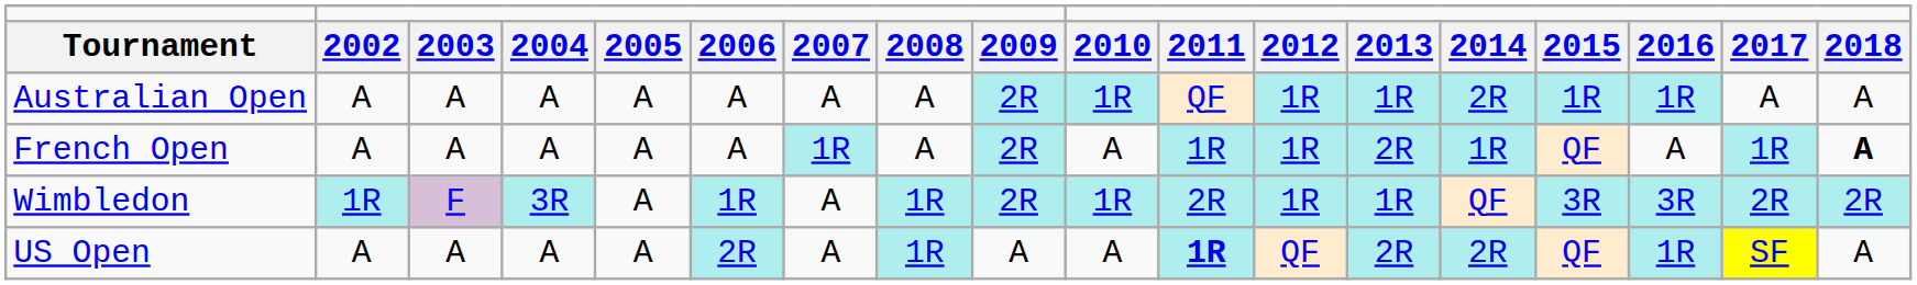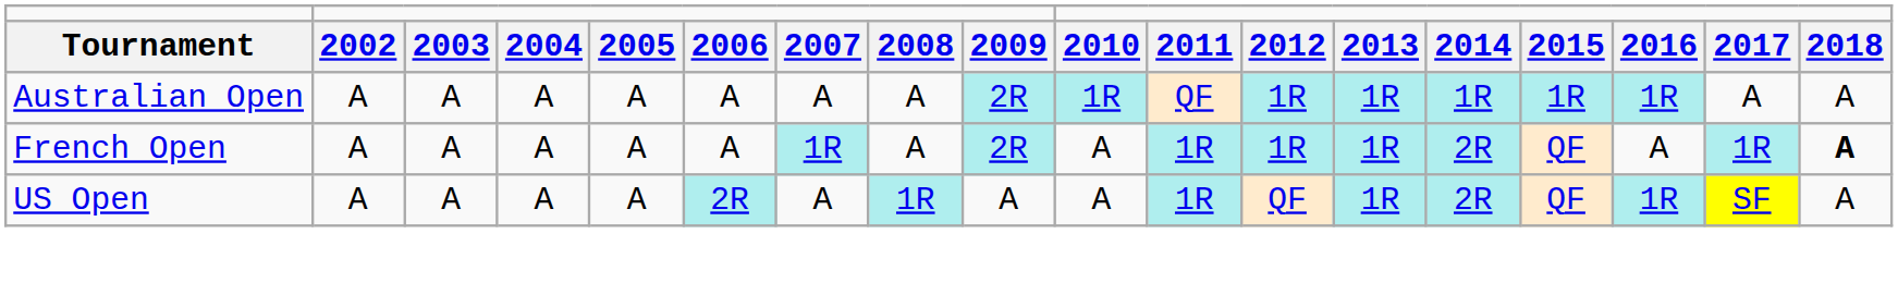Australian Open | column 14: 2R -> 1R
French Open | column 13: 2R -> 1R
French Open | column 14: 1R -> 2R
- row: Wimbledon | 1R | F | 3R | A | 1R | A | 1R | 2R | 1R | 2R | 1R | 1R | QF | 3R | 3R | 2R | 2R
US Open | column 11: bold -> normal
US Open | column 13: 2R -> 1R
